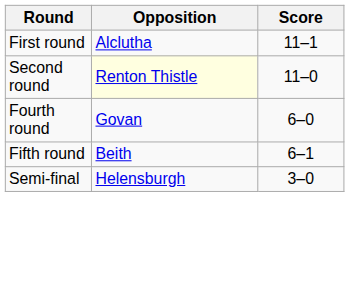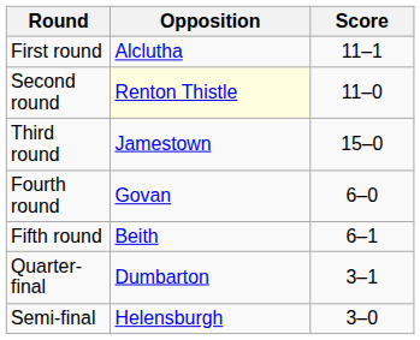+ row: Third round | Jamestown | 15–0
+ row: Quarter-final | Dumbarton | 3–1
